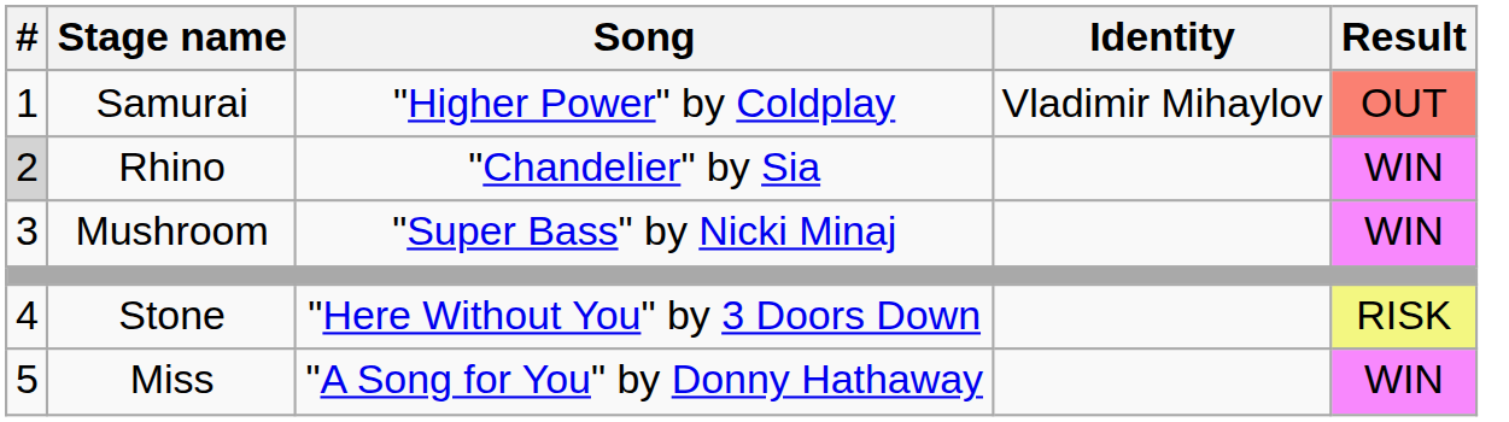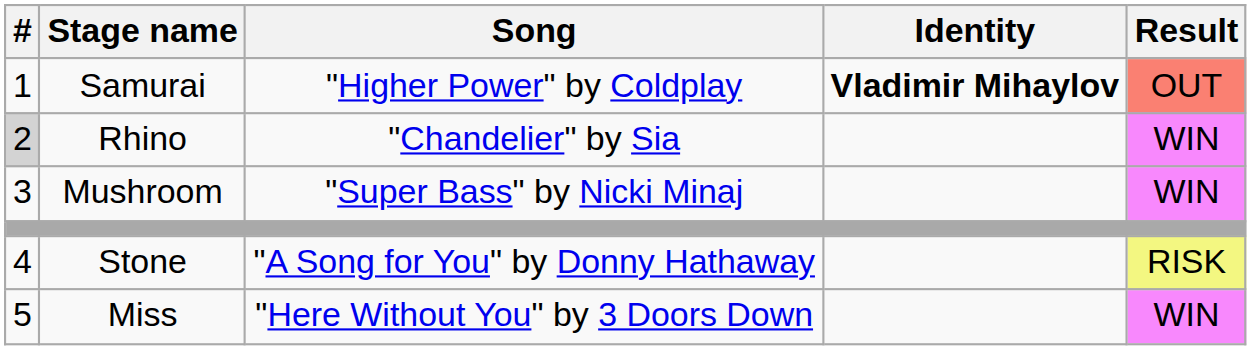Samurai | Identity: normal -> bold
Stone | Song: "Here Without You" by 3 Doors Down -> "A Song for You" by Donny Hathaway
Miss | Song: "A Song for You" by Donny Hathaway -> "Here Without You" by 3 Doors Down
